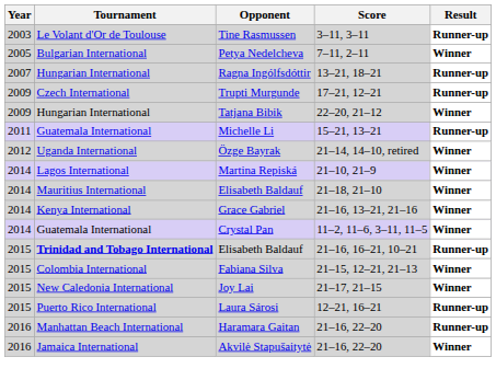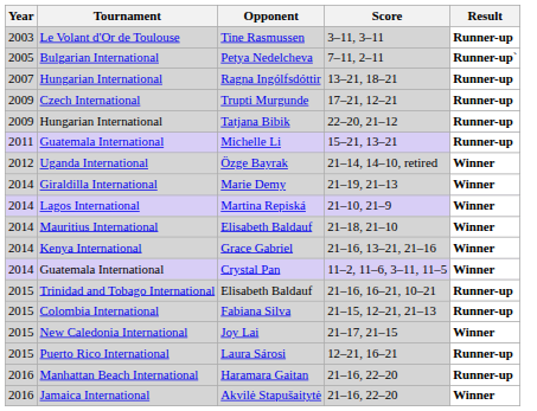Petya Nedelcheva | Result: Winner -> Runner-up`
Tatjana Bibik | Result: Winner -> Runner-up
+ row: 2014 | Giraldilla International | Marie Demy | 21–19, 21–13 | Winner
Elisabeth Baldauf / 21–16, 16–21, 10–21 | Tournament: bold -> normal
Fabiana Silva | Result: Winner -> Runner-up
